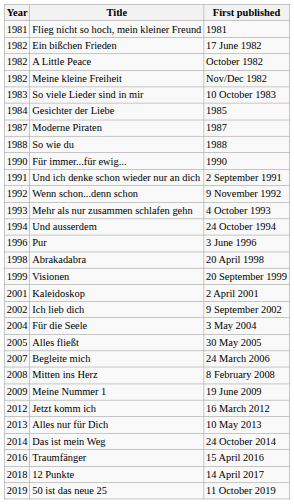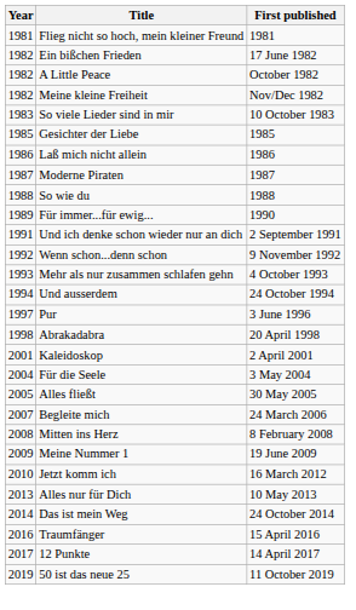Gesichter der Liebe | Year: 1984 -> 1985
+ row: 1986 | Laß mich nicht allein | 1986
Für immer...für ewig... | Year: 1990 -> 1989
Pur | Year: 1996 -> 1997
- row: 1999 | Visionen | 20 September 1999
- row: 2002 | Ich lieb dich | 9 September 2002
Jetzt komm ich | Year: 2012 -> 2010
12 Punkte | Year: 2018 -> 2017
